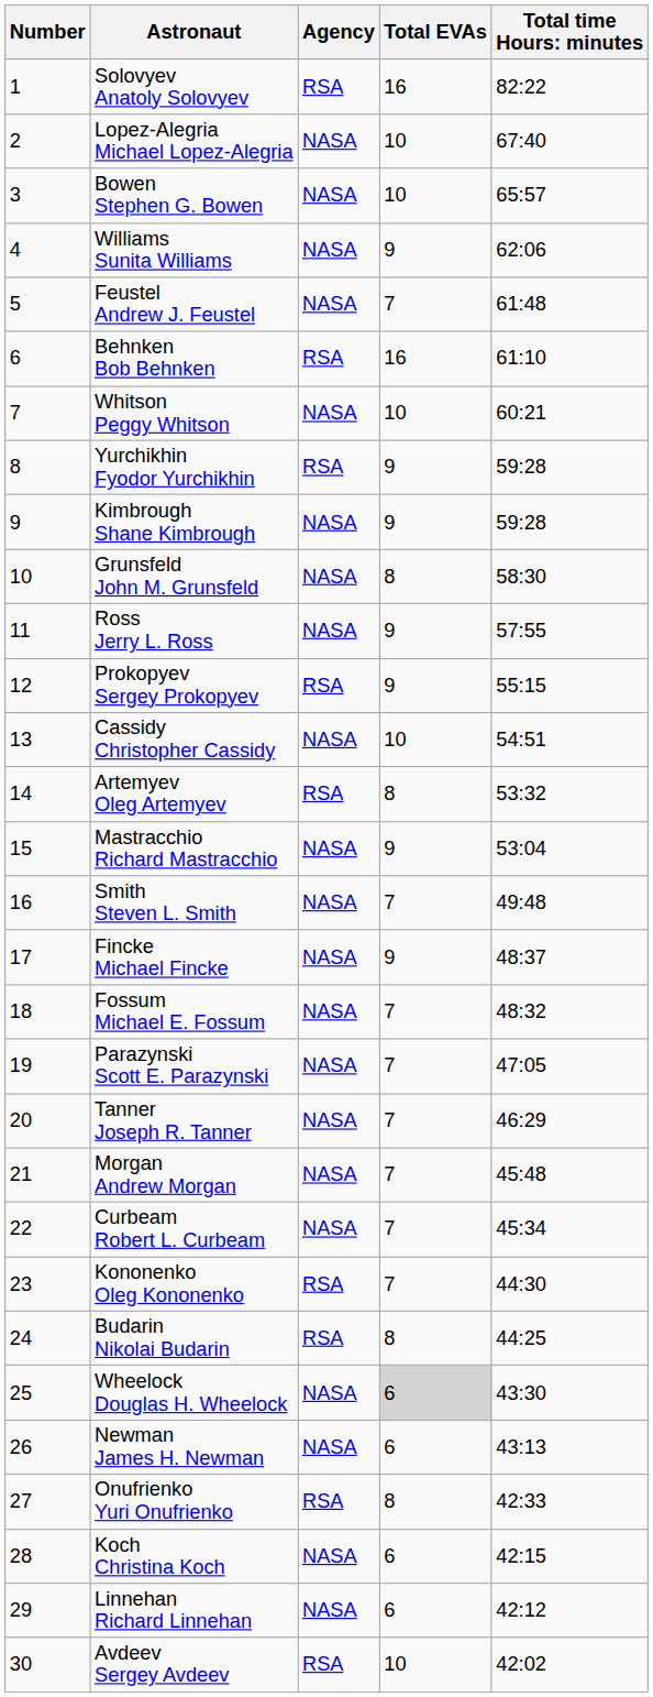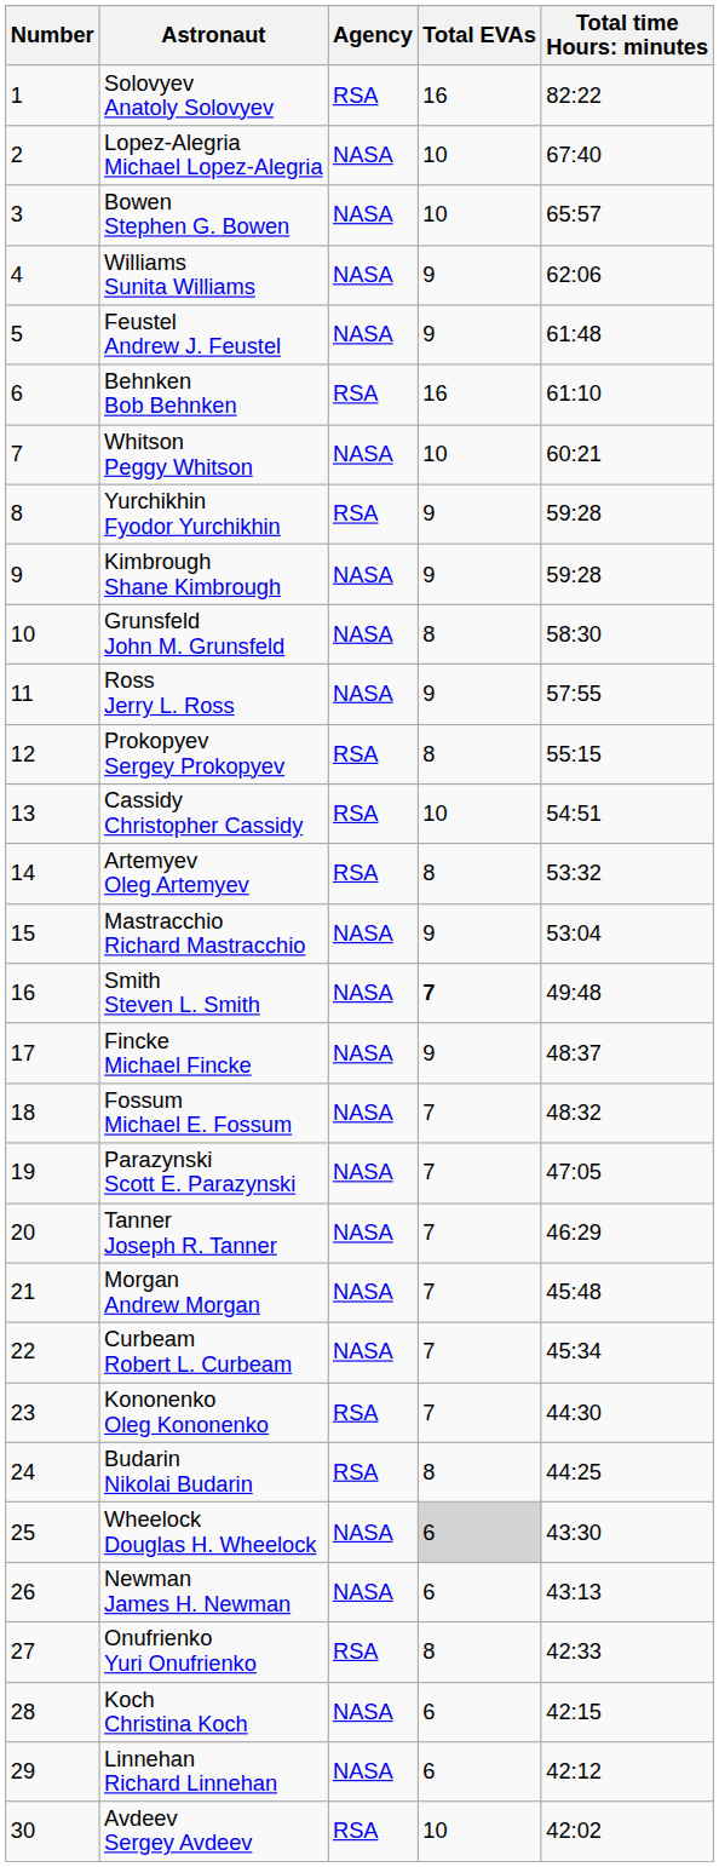Feustel Andrew J. Feustel | Total EVAs: 7 -> 9
Prokopyev Sergey Prokopyev | Total EVAs: 9 -> 8
Cassidy Christopher Cassidy | Agency: NASA -> RSA
Smith Steven L. Smith | Total EVAs: normal -> bold
